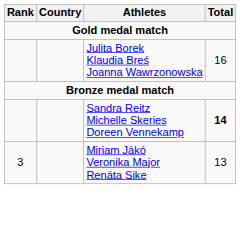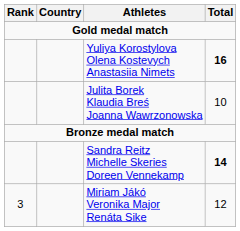+ row: Yuliya Korostylova Olena Kostevych Anastasiia Nimets | 16
Julita Borek Klaudia Breś Joanna Wawrzonowska | Total: 16 -> 10
Miriam Jákó Veronika Major Renáta Sike | Total: 13 -> 12
